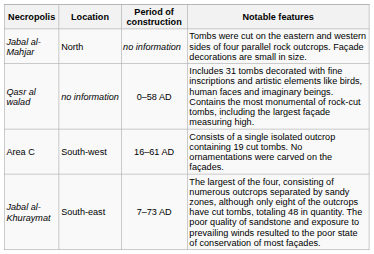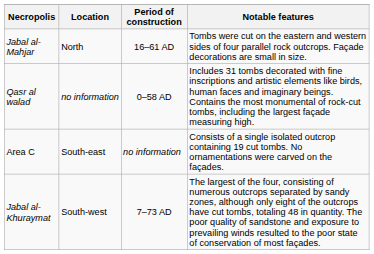Jabal al-Mahjar | Period of construction: no information -> 16–61 AD
Area C | Location: South-west -> South-east
Area C | Period of construction: 16–61 AD -> no information
Jabal al-Khuraymat | Location: South-east -> South-west
